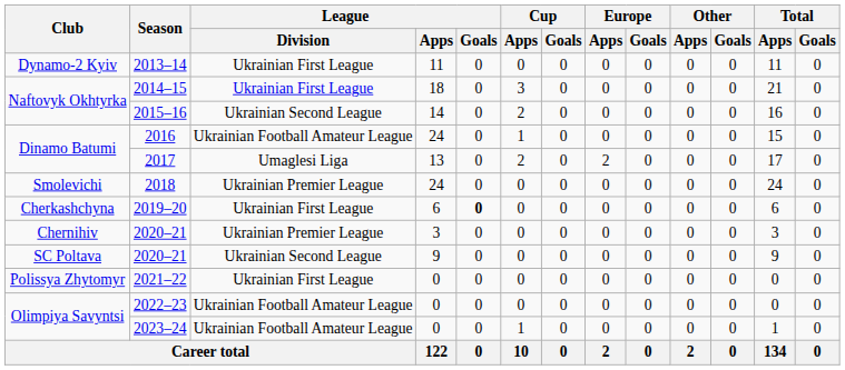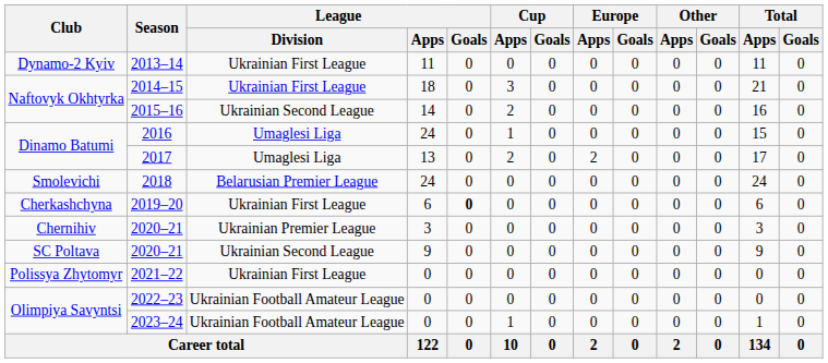2016 | League / Division: Ukrainian Football Amateur League -> Umaglesi Liga
2018 | League / Division: Ukrainian Premier League -> Belarusian Premier League
